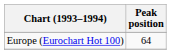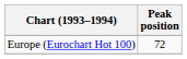Europe (Eurochart Hot 100) | Peak position: 64 -> 72
